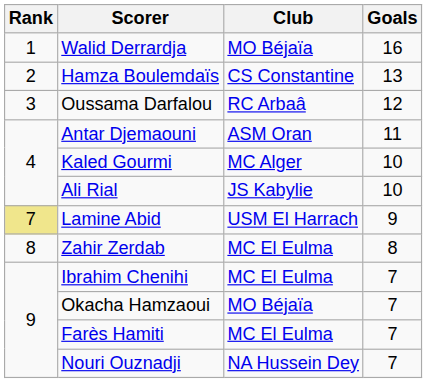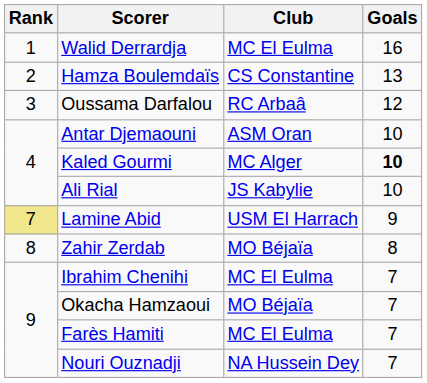Walid Derrardja | Club: MO Béjaïa -> MC El Eulma
Antar Djemaouni | Goals: 11 -> 10
Kaled Gourmi | Goals: normal -> bold
Zahir Zerdab | Club: MC El Eulma -> MO Béjaïa
